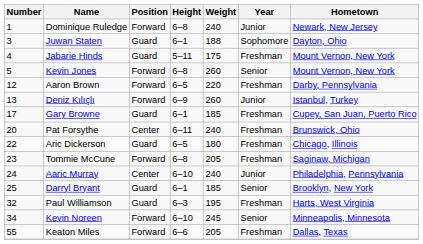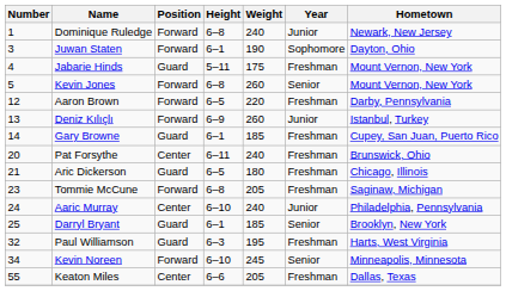Juwan Staten | Position: Guard -> Forward
Juwan Staten | Weight: 188 -> 190
Gary Browne | Number: 17 -> 14
Aric Dickerson | Number: 22 -> 21
Keaton Miles | Position: Forward -> Center
